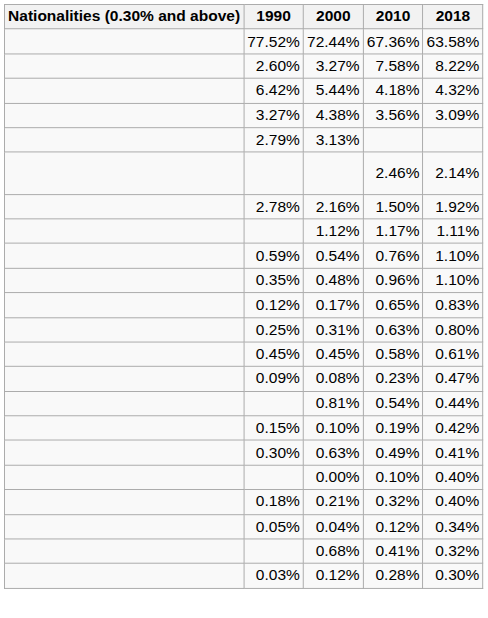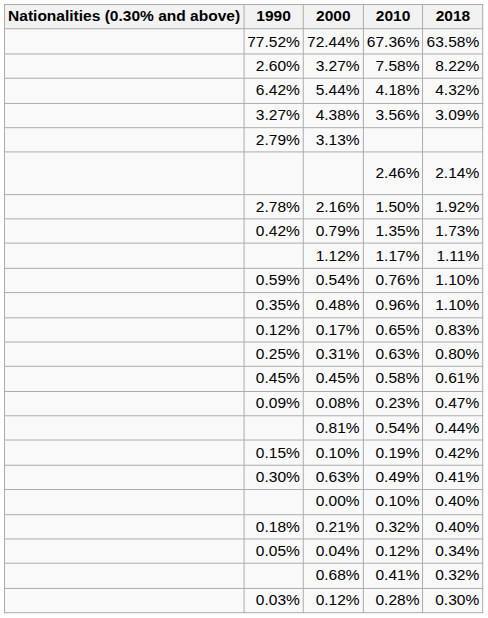+ row: 0.42% | 0.79% | 1.35% | 1.73%
